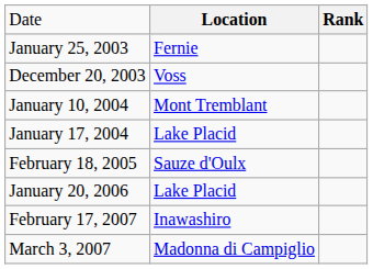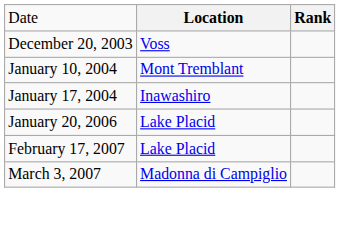- row: January 25, 2003 | Fernie
January 17, 2004 | column 2: Lake Placid -> Inawashiro
- row: February 18, 2005 | Sauze d'Oulx
February 17, 2007 | column 2: Inawashiro -> Lake Placid
